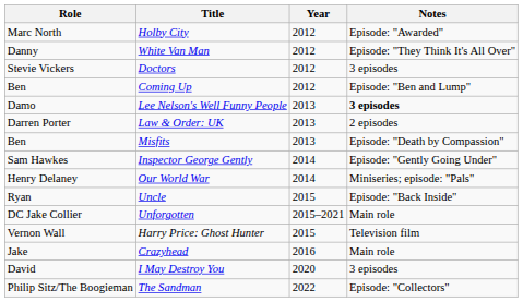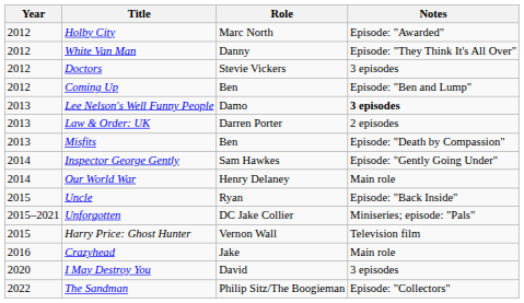columns swapped: Year <-> Role
Our World War | Notes: Miniseries; episode: "Pals" -> Main role
Unforgotten | Notes: Main role -> Miniseries; episode: "Pals"
